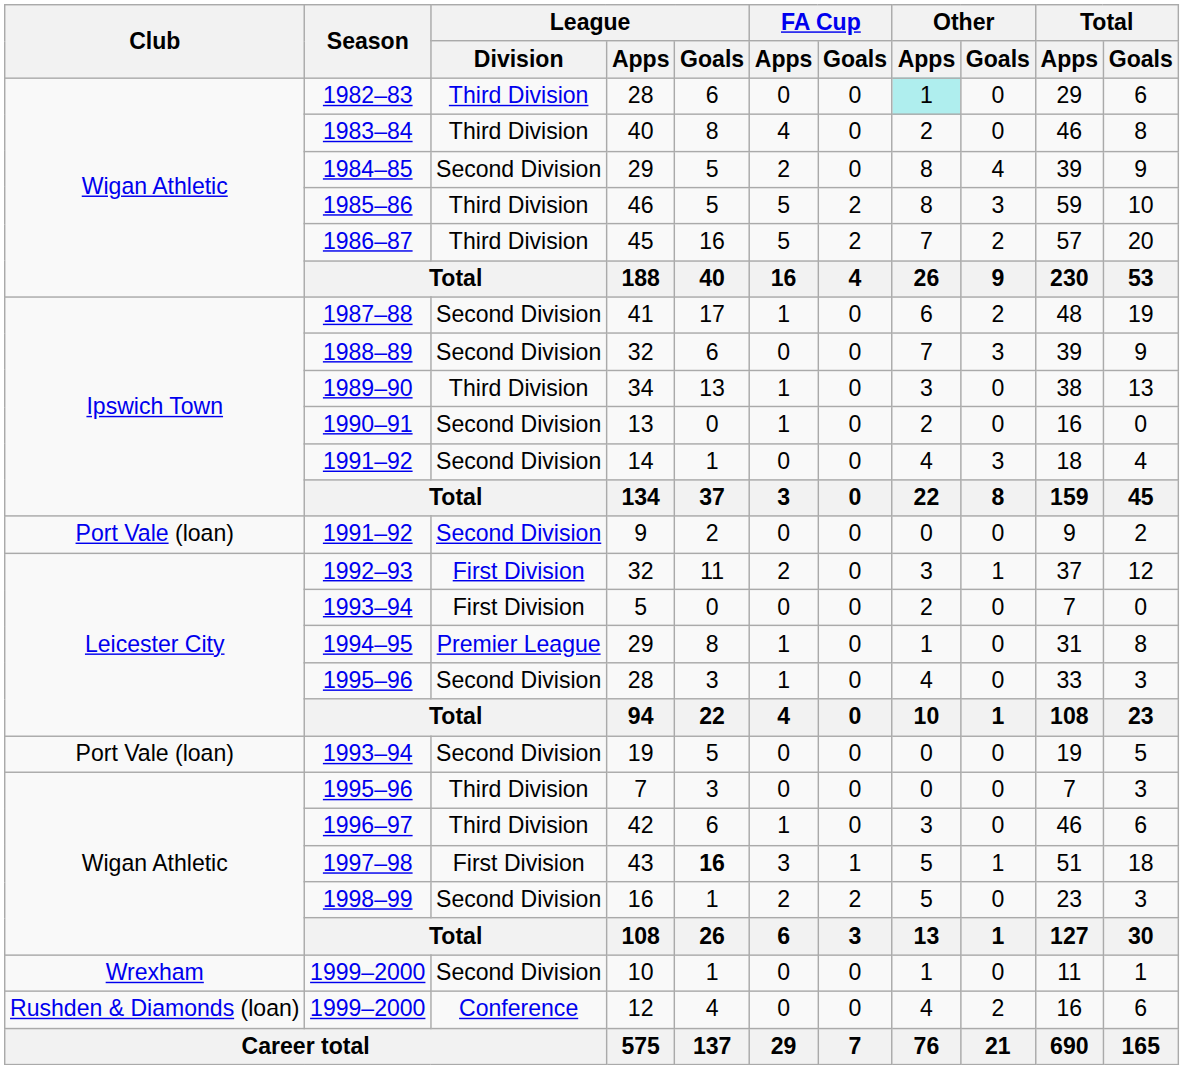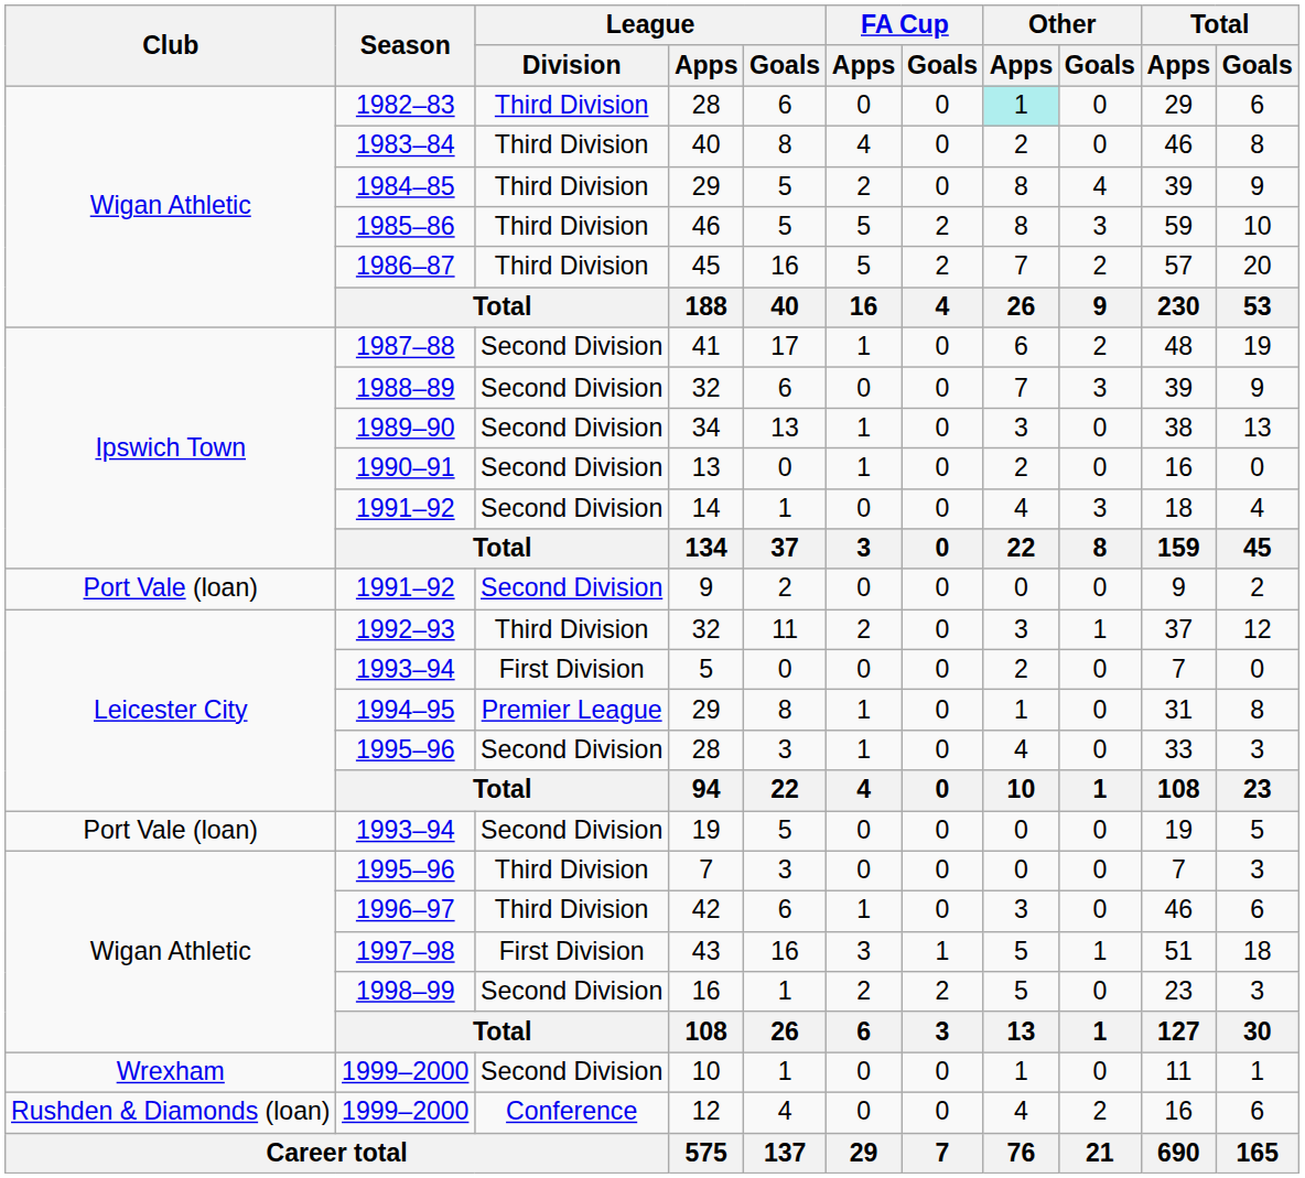1984–85 / 29 | League / Division: Second Division -> Third Division
34 | League / Division: Third Division -> Second Division
1992–93 / 32 | League / Division: First Division -> Third Division
43 | League / Goals: bold -> normal
